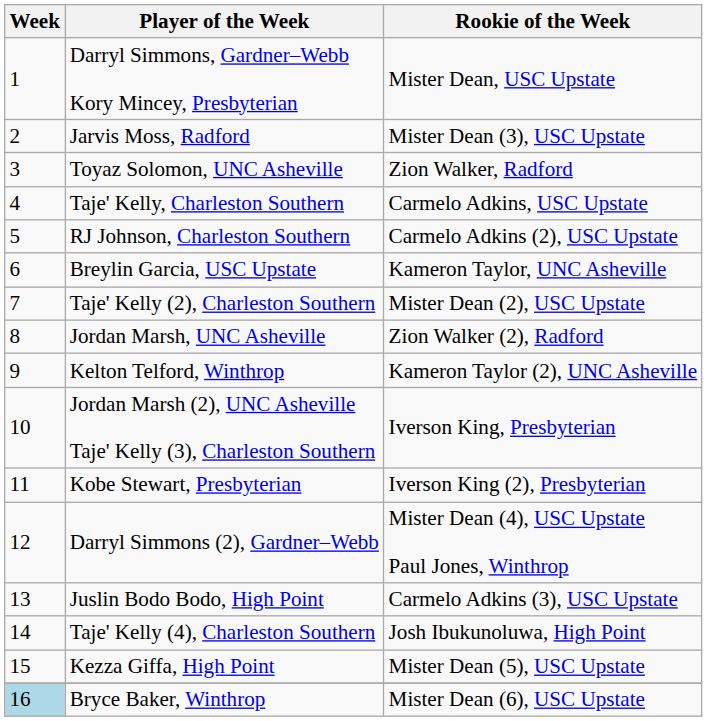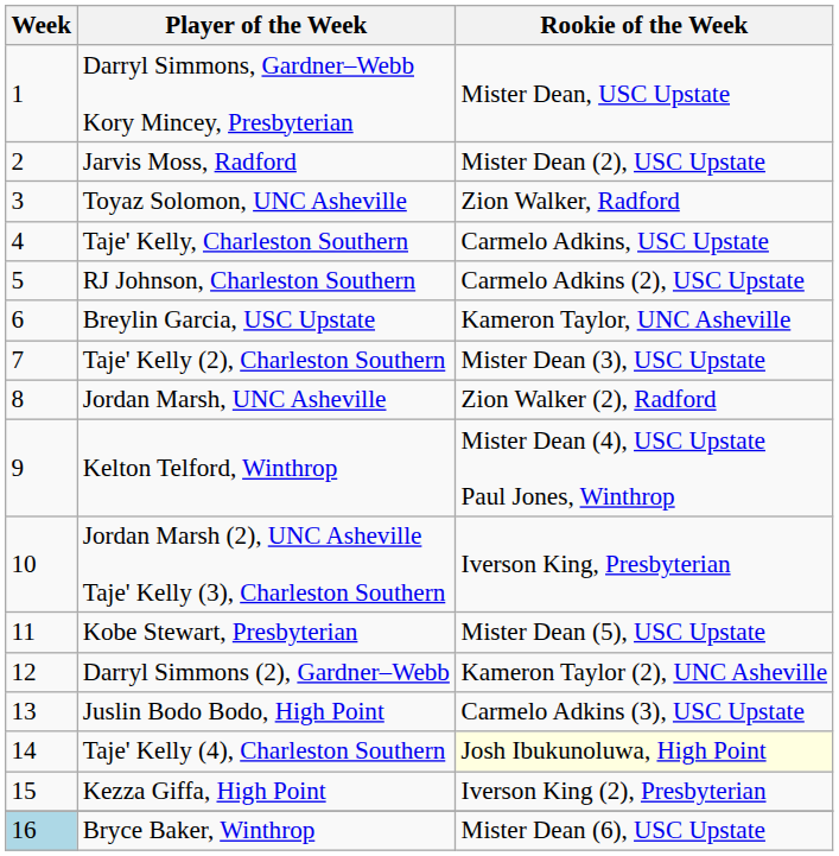Jarvis Moss, Radford | Rookie of the Week: Mister Dean (3), USC Upstate -> Mister Dean (2), USC Upstate
Taje' Kelly (2), Charleston Southern | Rookie of the Week: Mister Dean (2), USC Upstate -> Mister Dean (3), USC Upstate
Kelton Telford, Winthrop | Rookie of the Week: Kameron Taylor (2), UNC Asheville -> Mister Dean (4), USC Upstate Paul Jones, Winthrop
Kobe Stewart, Presbyterian | Rookie of the Week: Iverson King (2), Presbyterian -> Mister Dean (5), USC Upstate
Darryl Simmons (2), Gardner–Webb | Rookie of the Week: Mister Dean (4), USC Upstate Paul Jones, Winthrop -> Kameron Taylor (2), UNC Asheville
Taje' Kelly (4), Charleston Southern | Rookie of the Week: no background -> lightyellow background
Kezza Giffa, High Point | Rookie of the Week: Mister Dean (5), USC Upstate -> Iverson King (2), Presbyterian
